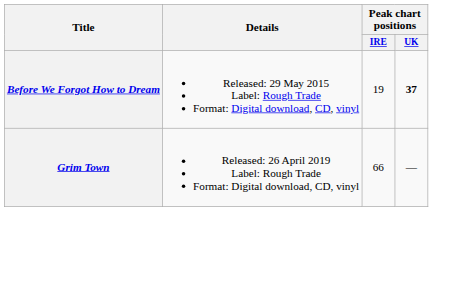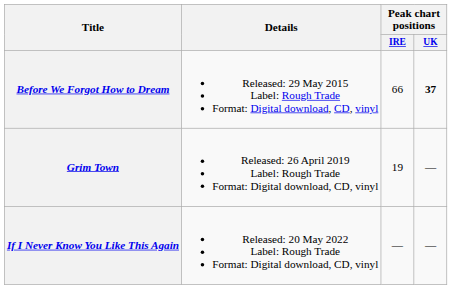Before We Forgot How to Dream | Peak chart positions / IRE: 19 -> 66
Grim Town | Peak chart positions / IRE: 66 -> 19
+ row: If I Never Know You Like This Again | Released: 20 May 2022 Label: Rough Trade Format: Digital download, CD, vinyl | — | —
